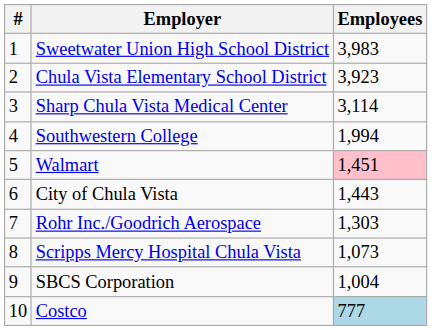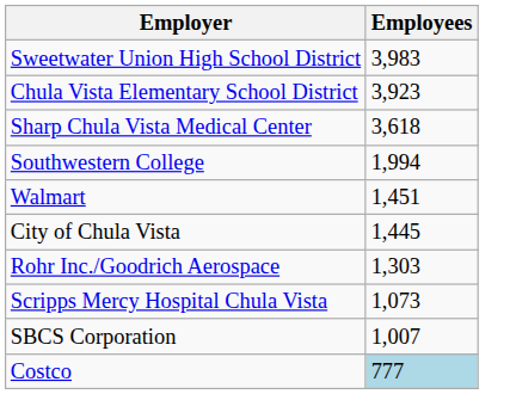- column: # | 1 | 2 | 3 | 4 | 5 | 6 | 7 | 8 | 9 | 10
Sharp Chula Vista Medical Center | Employees: 3,114 -> 3,618
Walmart | Employees: pink background -> no background
City of Chula Vista | Employees: 1,443 -> 1,445
SBCS Corporation | Employees: 1,004 -> 1,007
